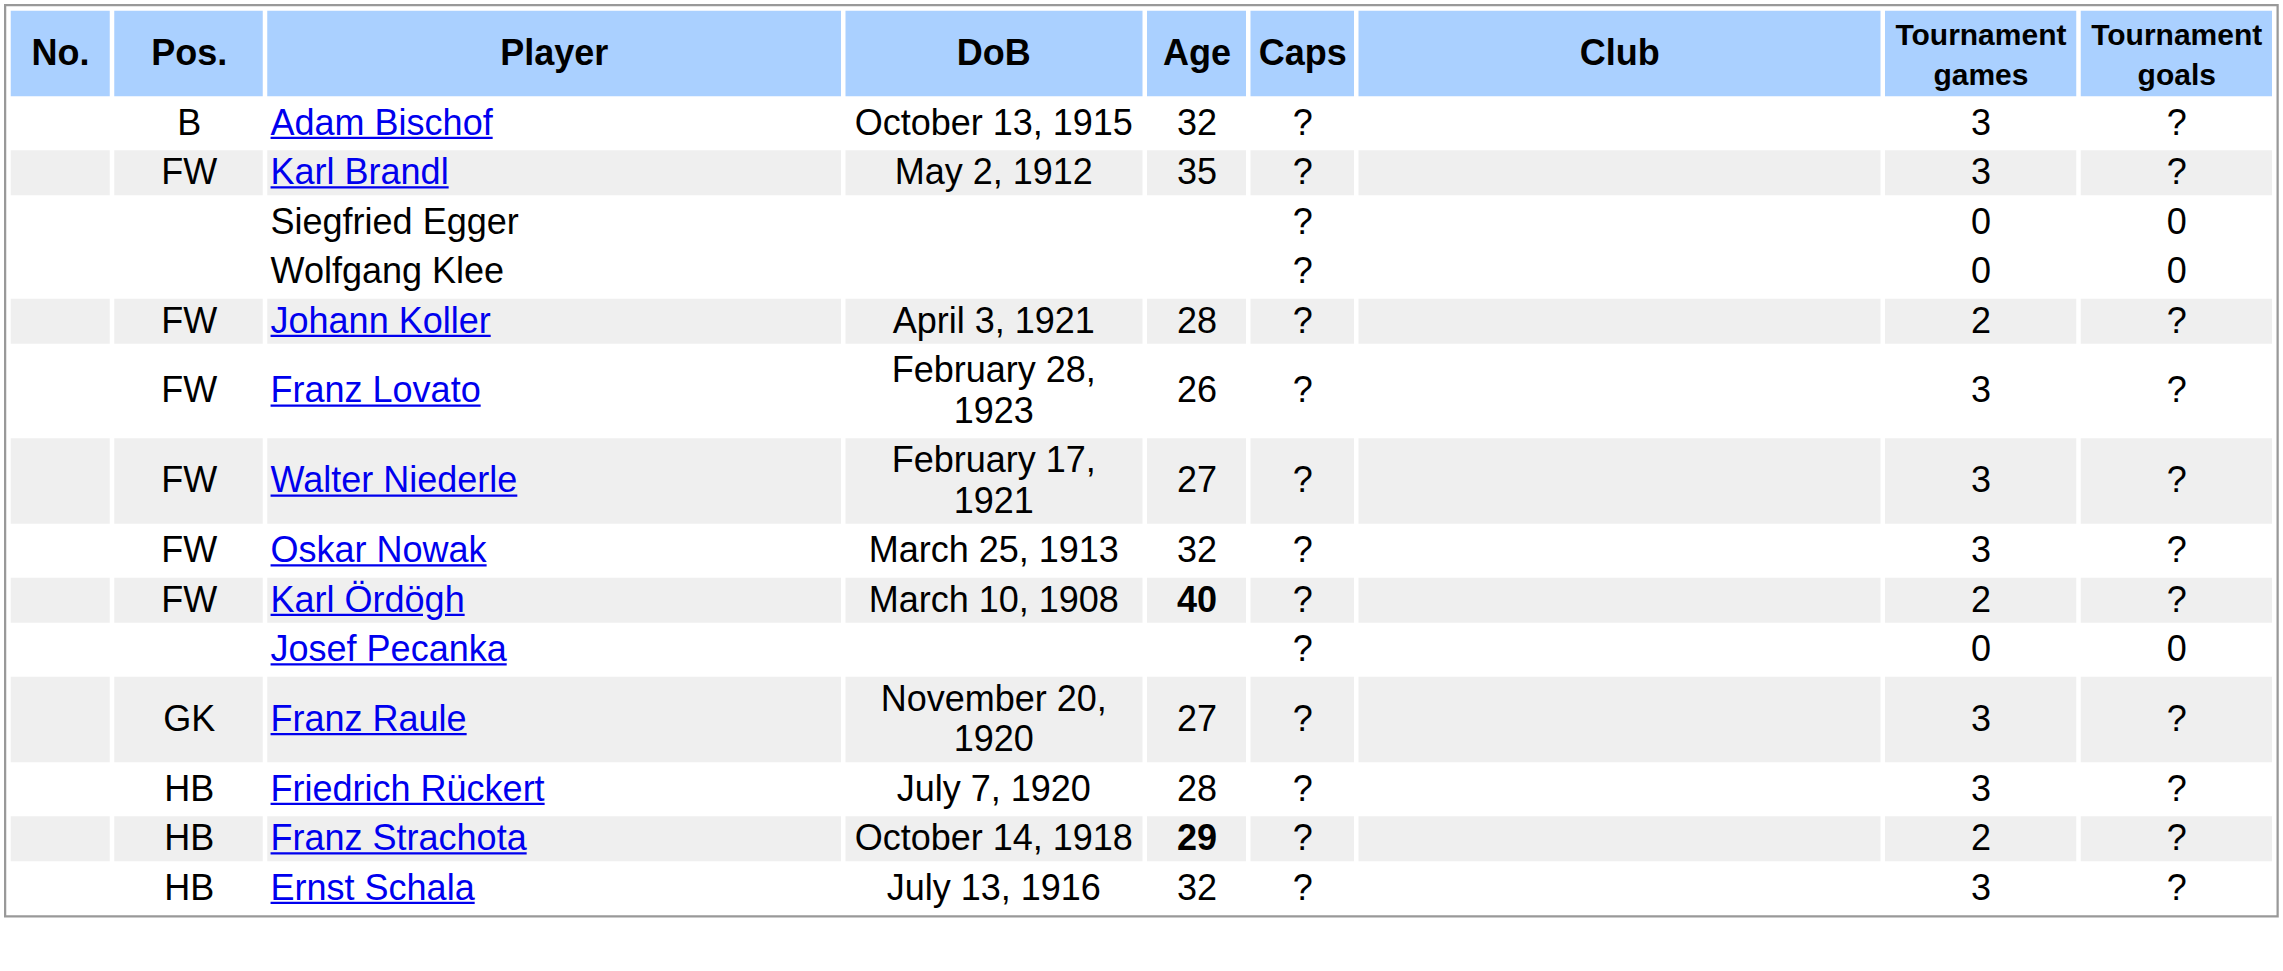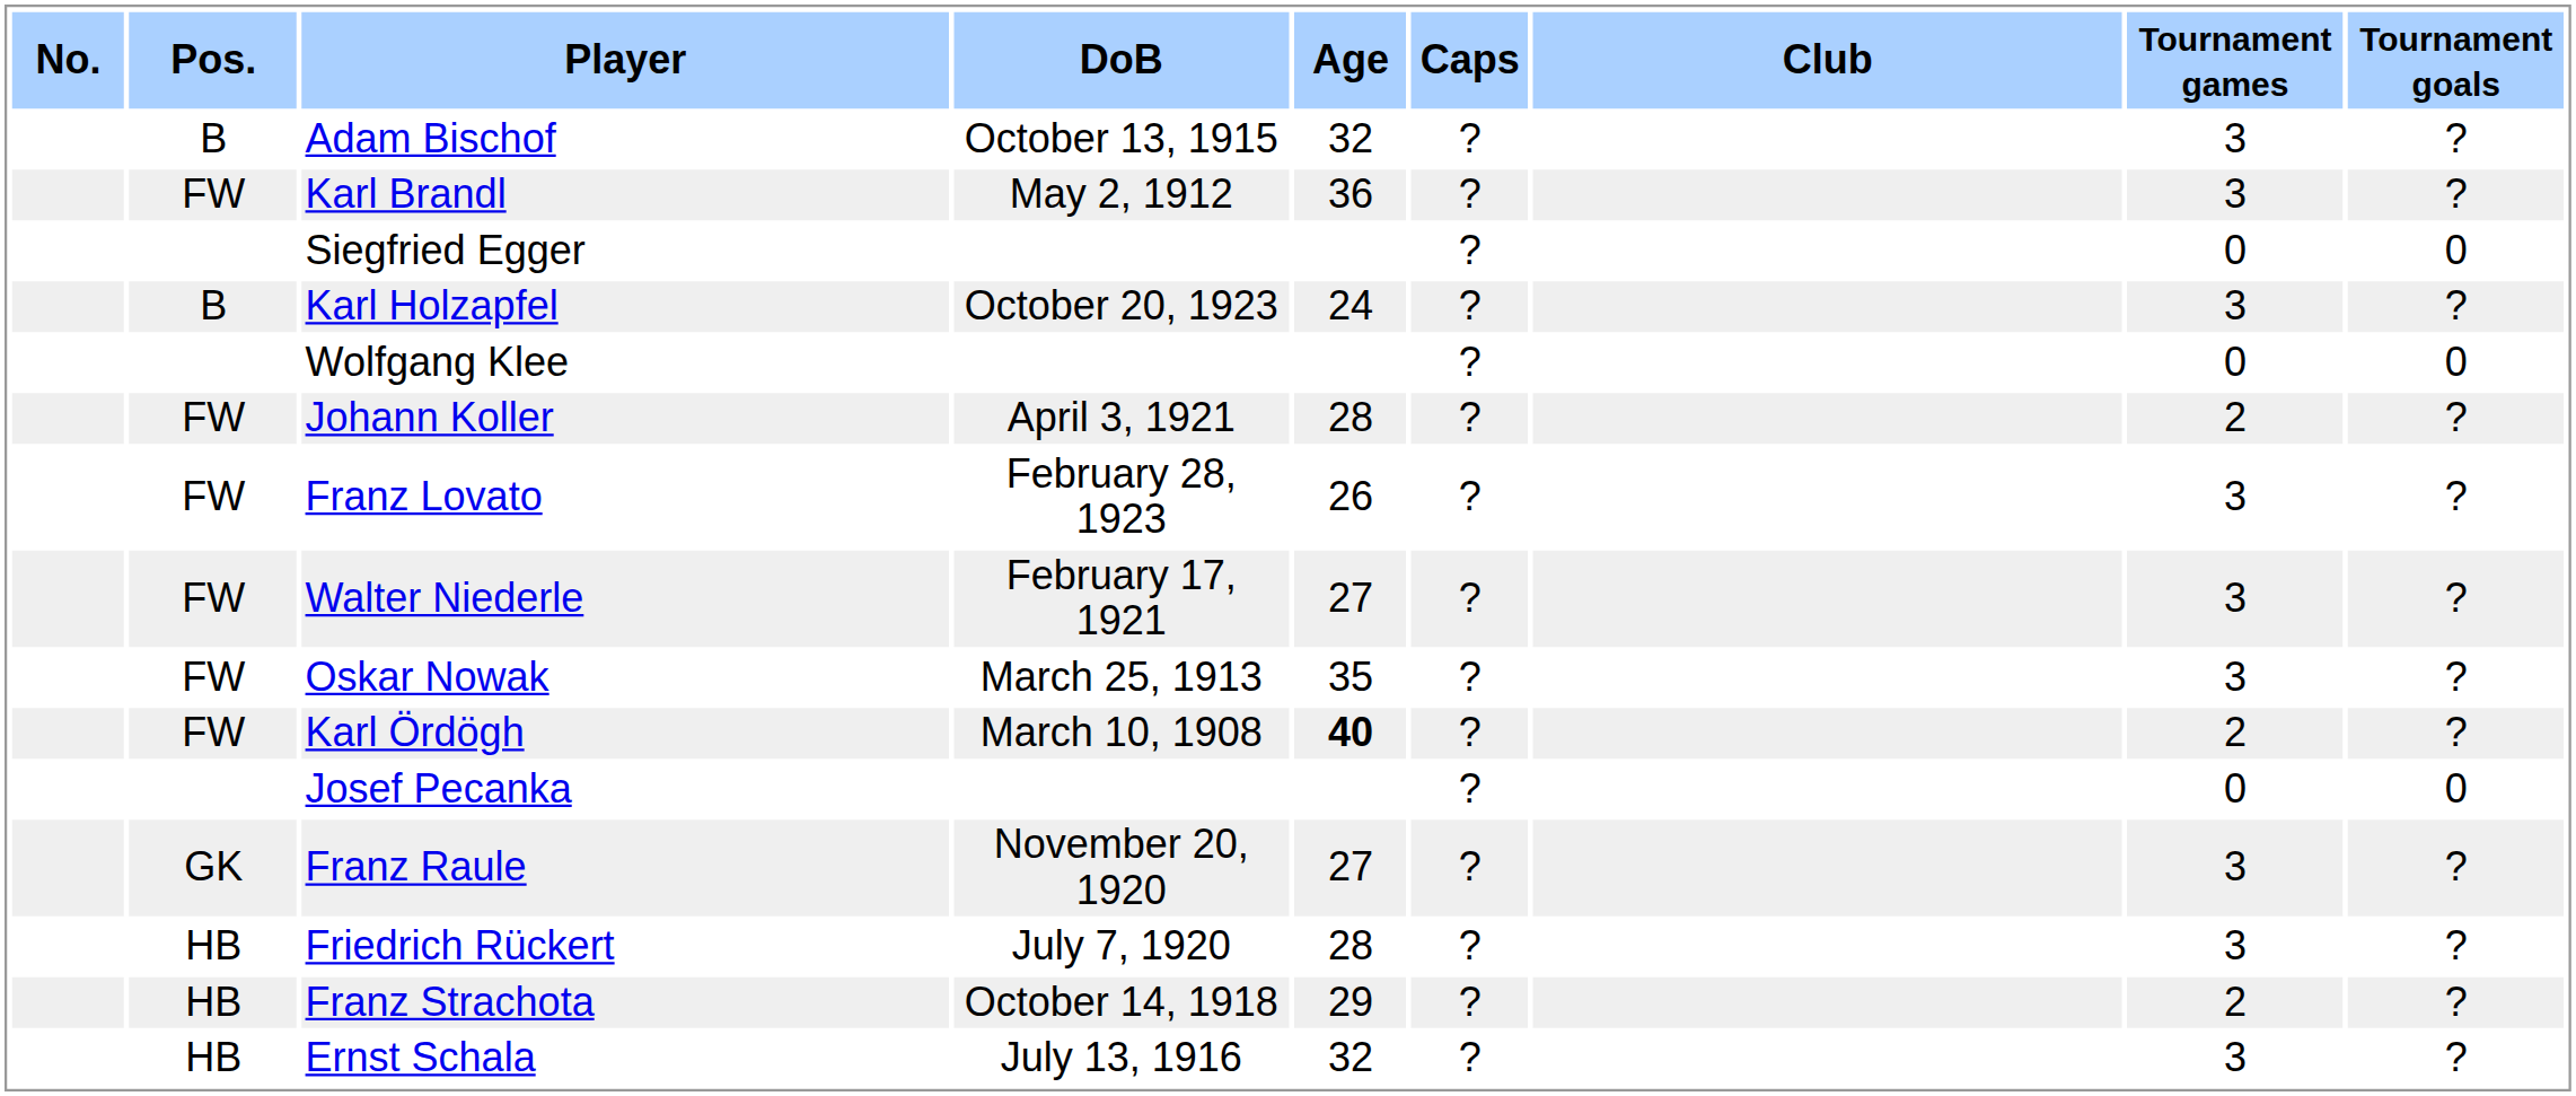Karl Brandl | Age: 35 -> 36
+ row: B | Karl Holzapfel | October 20, 1923 | 24 | ? | 3 | ?
Oskar Nowak | Age: 32 -> 35
Franz Strachota | Age: bold -> normal
